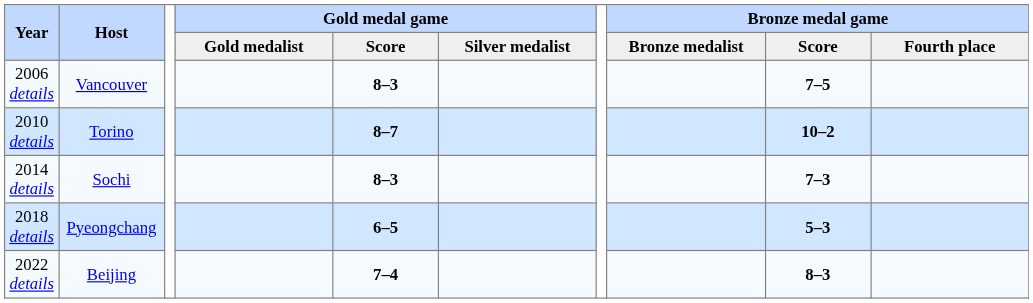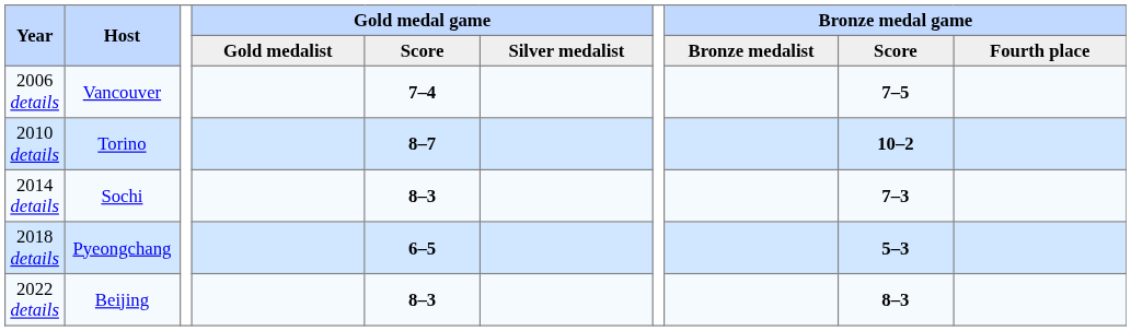2006 details | Gold medal game / Score: 8–3 -> 7–4
2022 details | Gold medal game / Score: 7–4 -> 8–3
